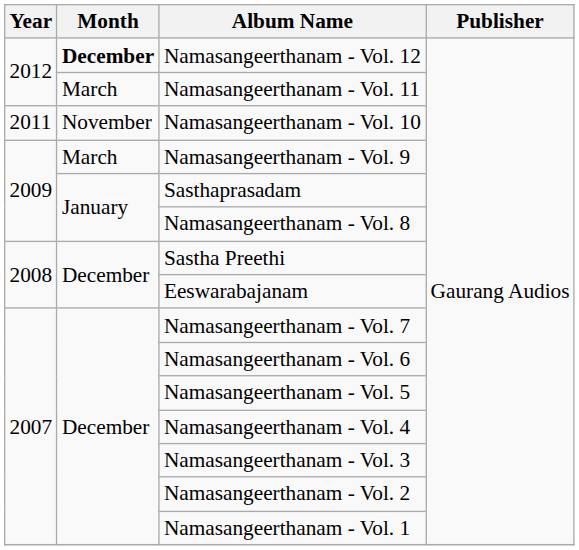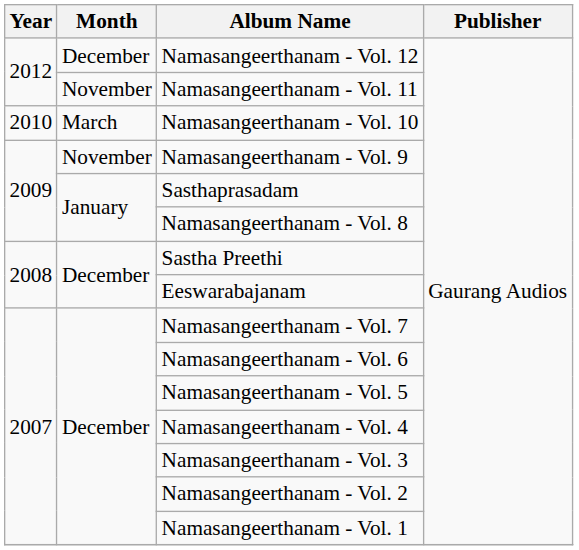Namasangeerthanam - Vol. 12 | Month: bold -> normal
Namasangeerthanam - Vol. 11 | Month: March -> November
Namasangeerthanam - Vol. 10 | Year: 2011 -> 2010
Namasangeerthanam - Vol. 10 | Month: November -> March
Namasangeerthanam - Vol. 9 | Month: March -> November
